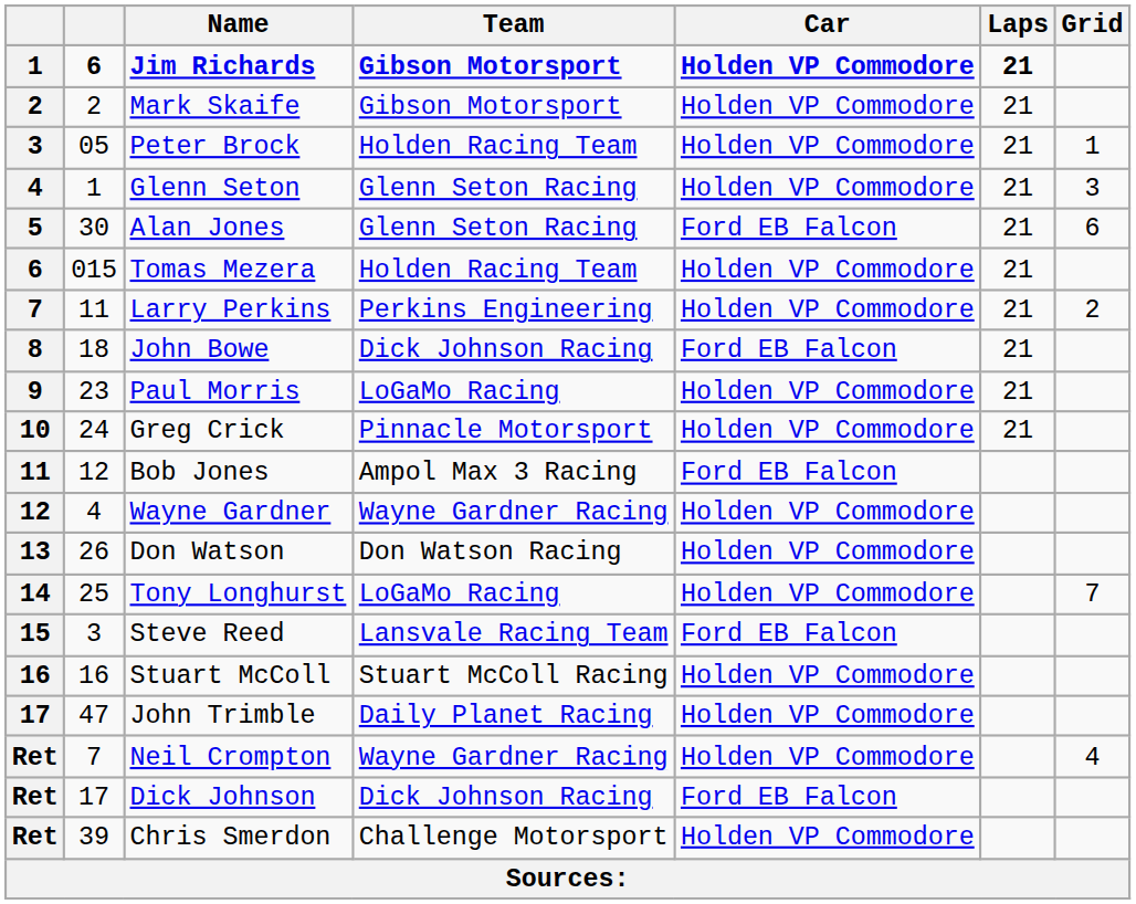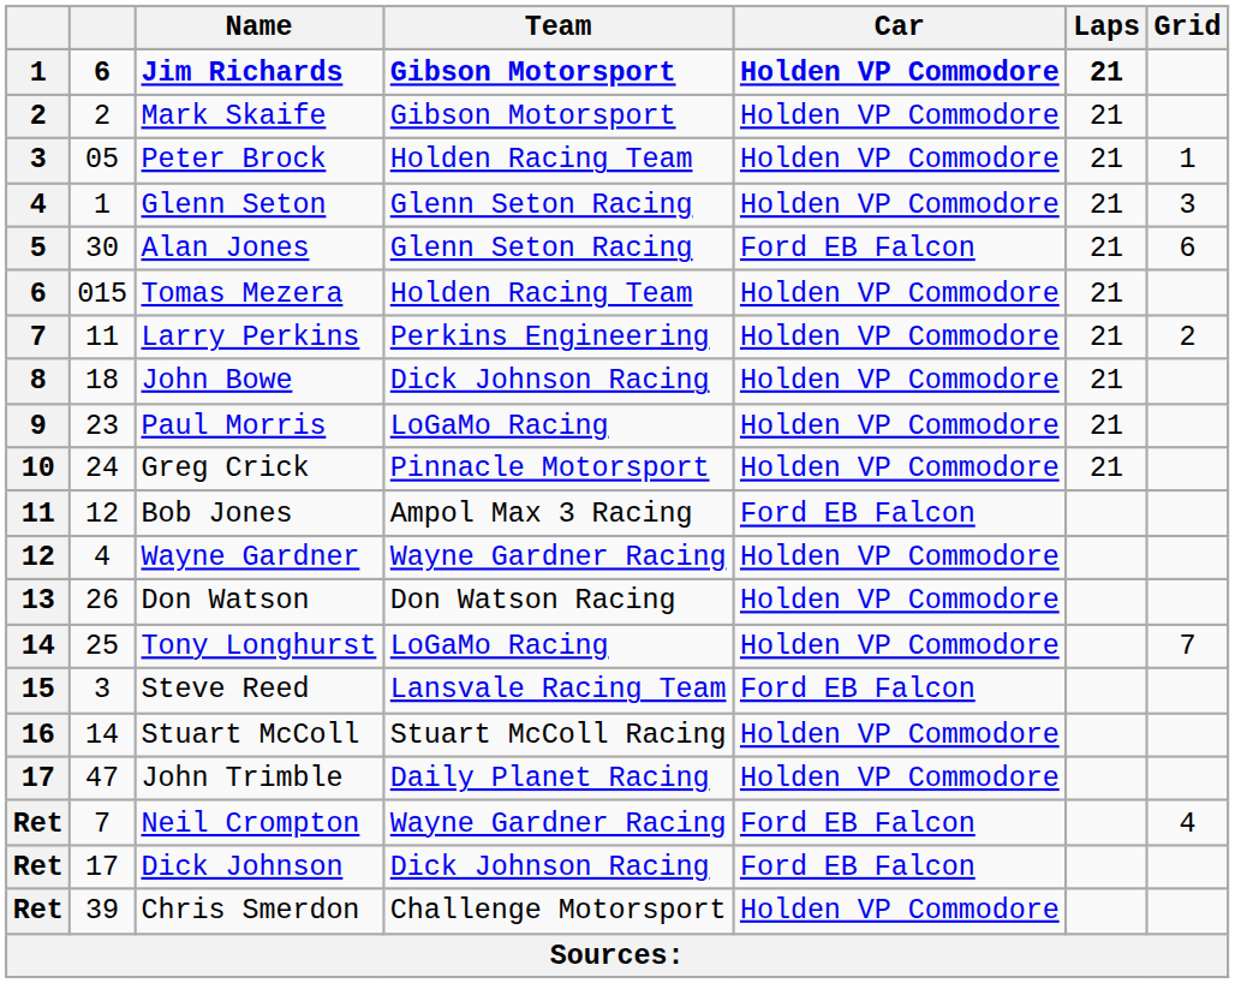John Bowe | Car: Ford EB Falcon -> Holden VP Commodore
Stuart McColl | column 2: 16 -> 14
Neil Crompton | Car: Holden VP Commodore -> Ford EB Falcon
